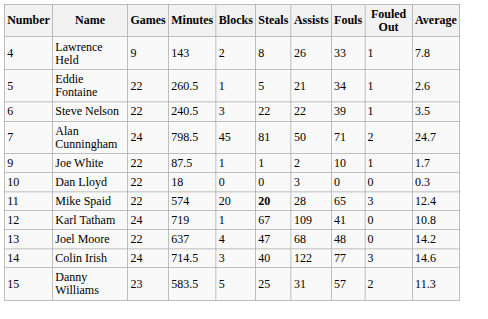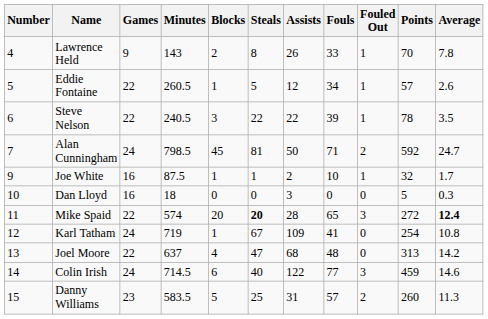+ column: Points | 70 | 57 | 78 | 592 | 32 | 5 | 272 | 254 | 313 | 459 | 260
Eddie Fontaine | Assists: 21 -> 12
Joe White | Games: 22 -> 16
Dan Lloyd | Games: 22 -> 16
Mike Spaid | Average: normal -> bold
Colin Irish | Blocks: 3 -> 6
